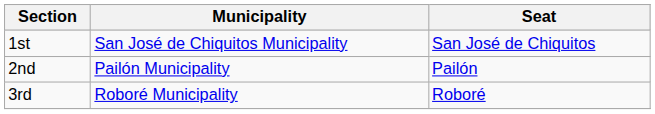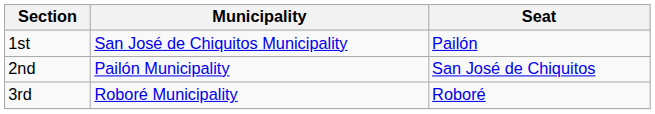1st | Seat: San José de Chiquitos -> Pailón
2nd | Seat: Pailón -> San José de Chiquitos
